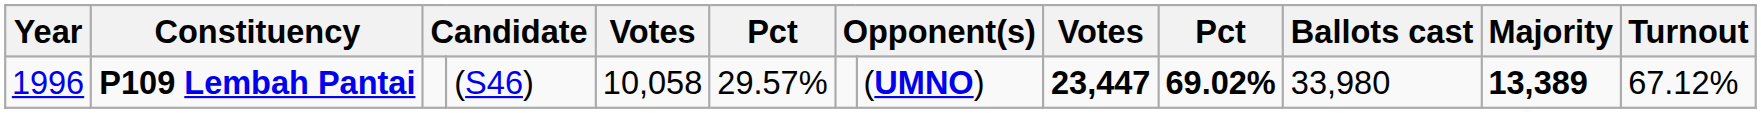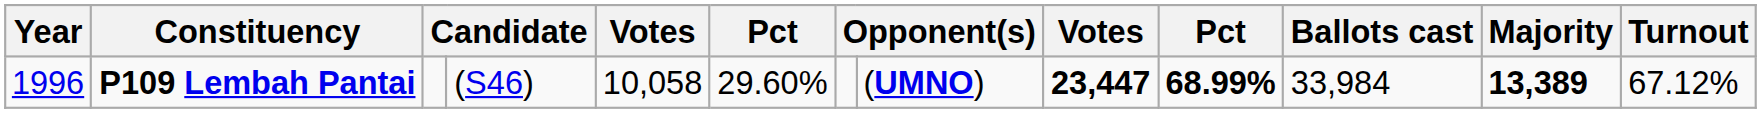P109 Lembah Pantai | column 6: 29.57% -> 29.60%
P109 Lembah Pantai | column 10: 69.02% -> 68.99%
P109 Lembah Pantai | Ballots cast: 33,980 -> 33,984
